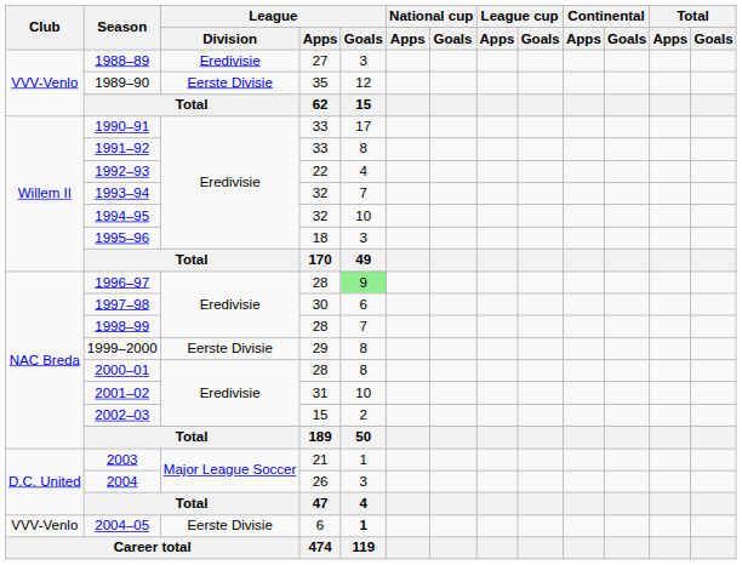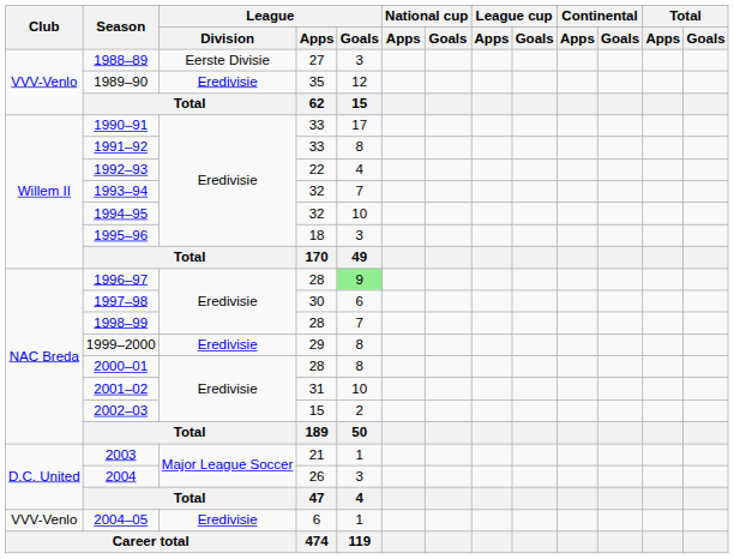1988–89 | League / Division: Eredivisie -> Eerste Divisie
1989–90 | League / Division: Eerste Divisie -> Eredivisie
1999–2000 | League / Division: Eerste Divisie -> Eredivisie
2004–05 | League / Division: Eerste Divisie -> Eredivisie
2004–05 | League / Goals: bold -> normal
